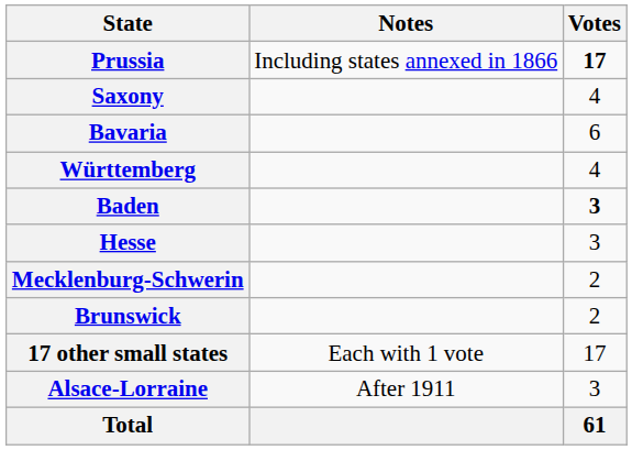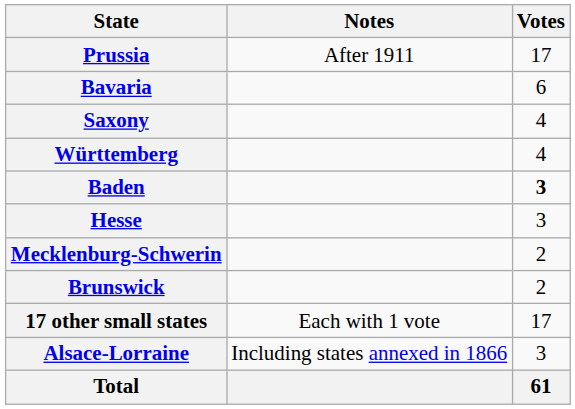Prussia | Notes: Including states annexed in 1866 -> After 1911
Prussia | Votes: bold -> normal
rows swapped: Bavaria <-> Saxony
Alsace-Lorraine | Notes: After 1911 -> Including states annexed in 1866
